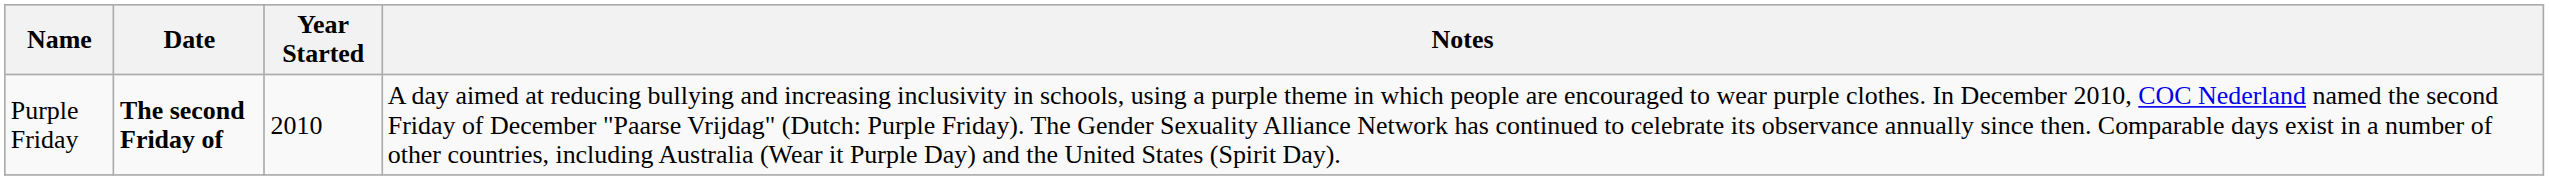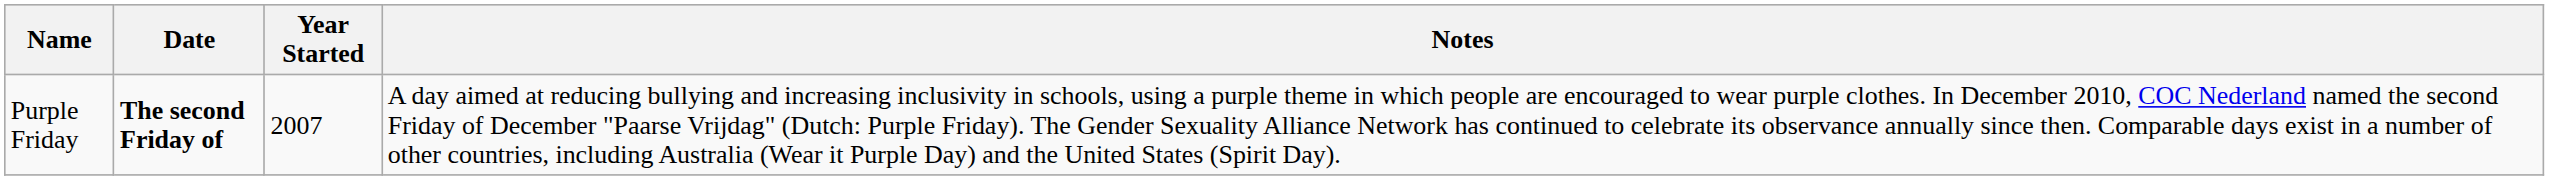Purple Friday | Year Started: 2010 -> 2007
